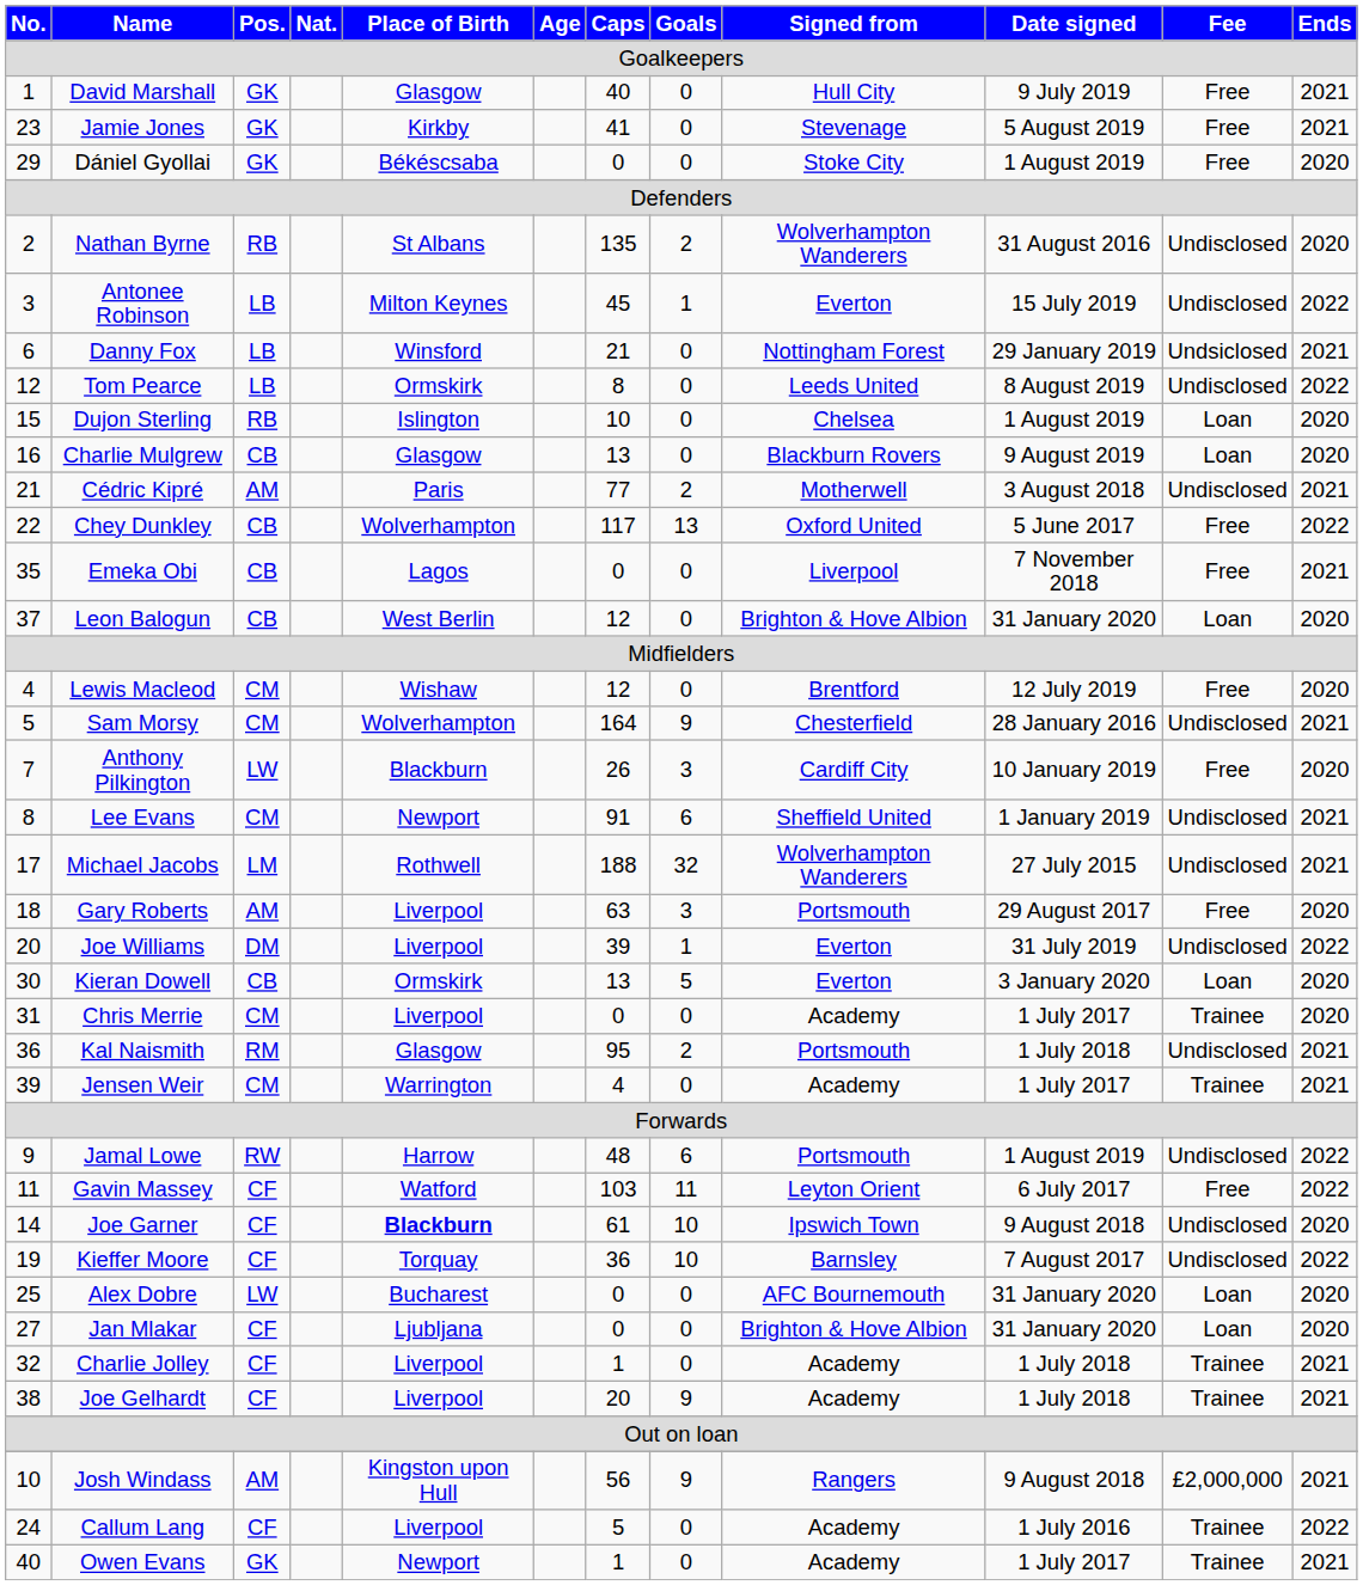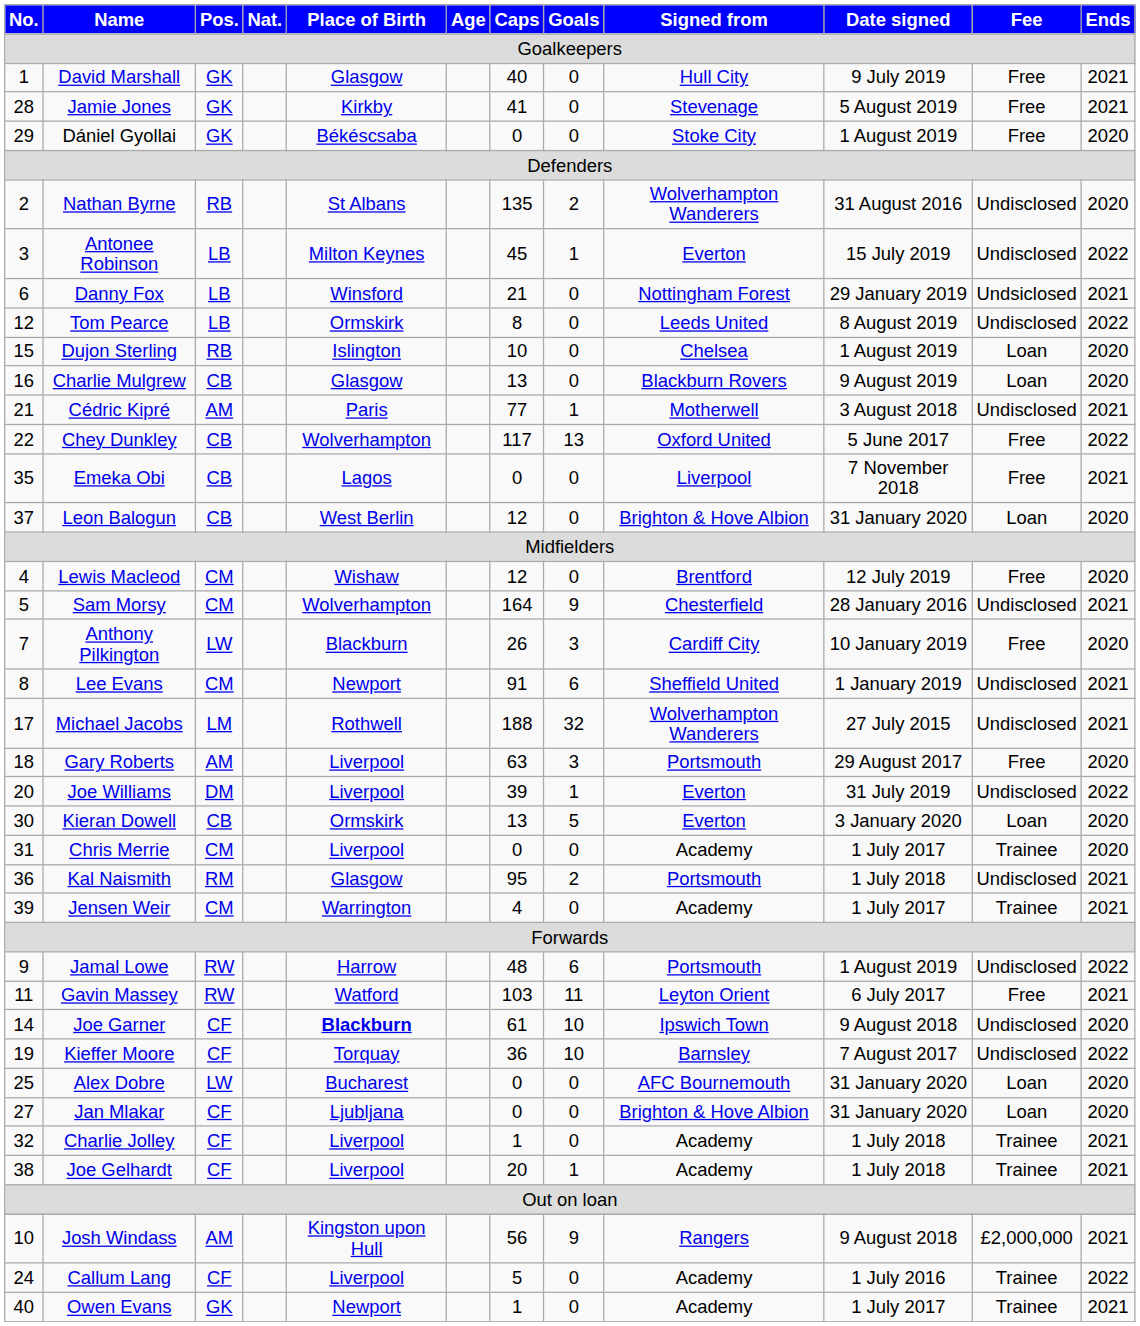Jamie Jones | No.: 23 -> 28
Cédric Kipré | Goals: 2 -> 1
Gavin Massey | Pos.: CF -> RW
Gavin Massey | Ends: 2022 -> 2021
Joe Gelhardt | Goals: 9 -> 1
